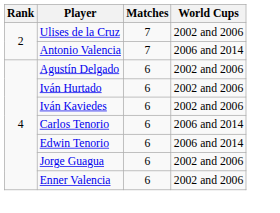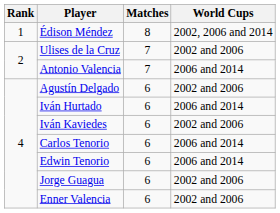+ row: 1 | Édison Méndez | 8 | 2002, 2006 and 2014
Iván Hurtado | World Cups: 2002 and 2006 -> 2006 and 2014
